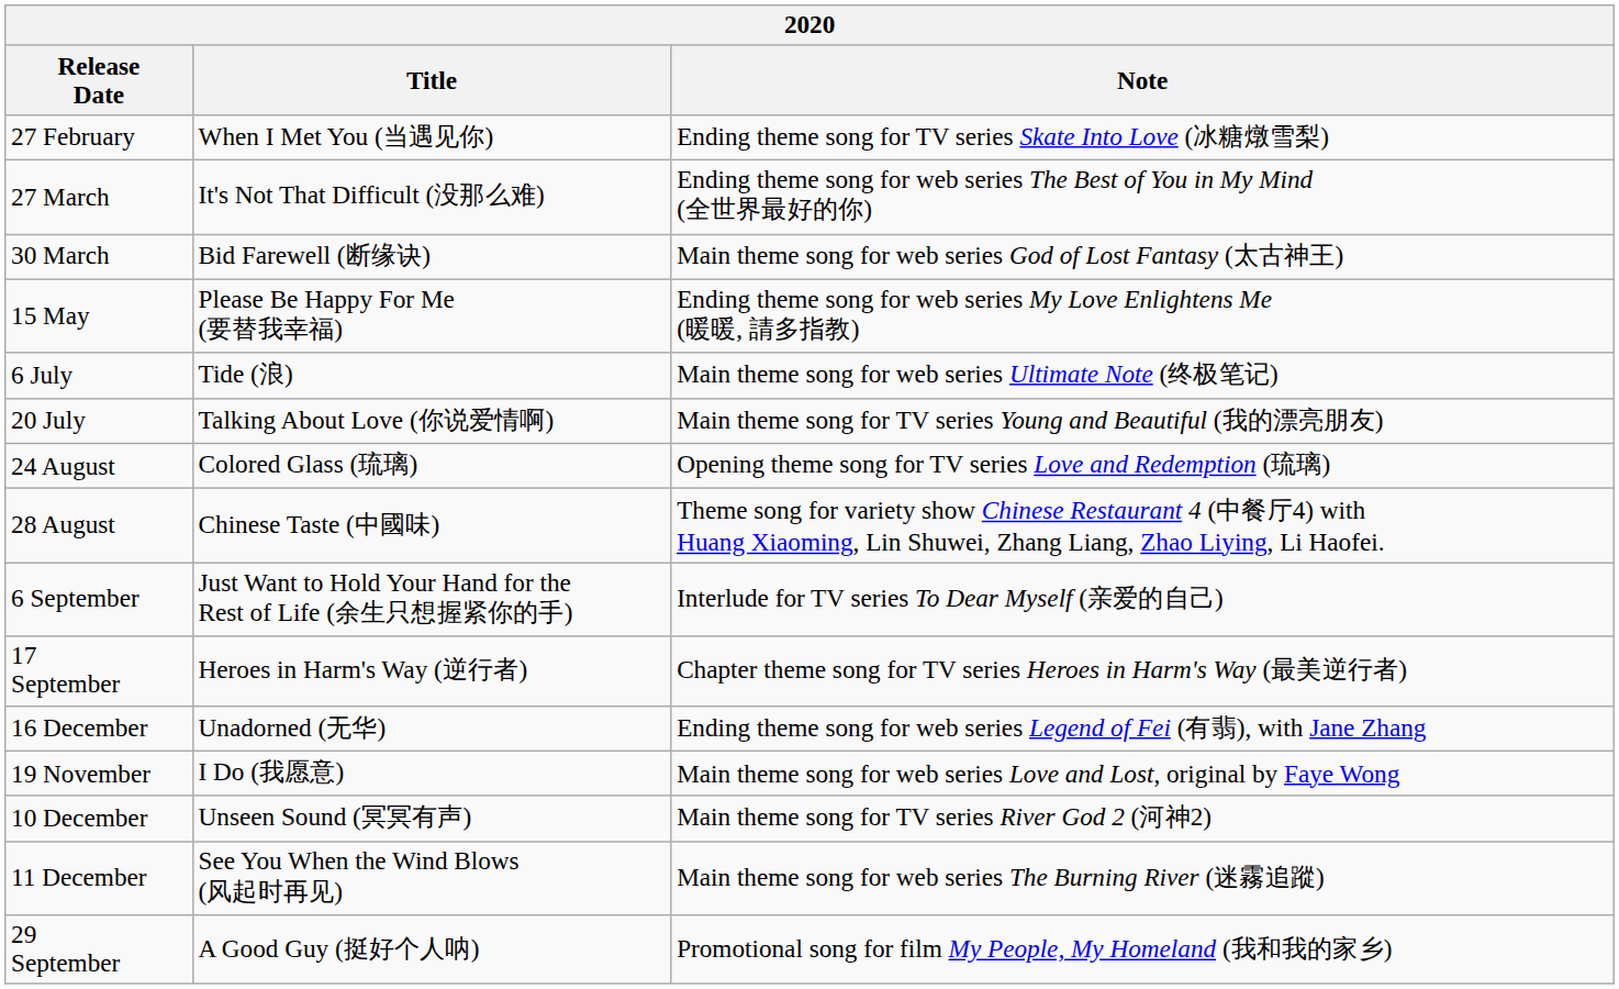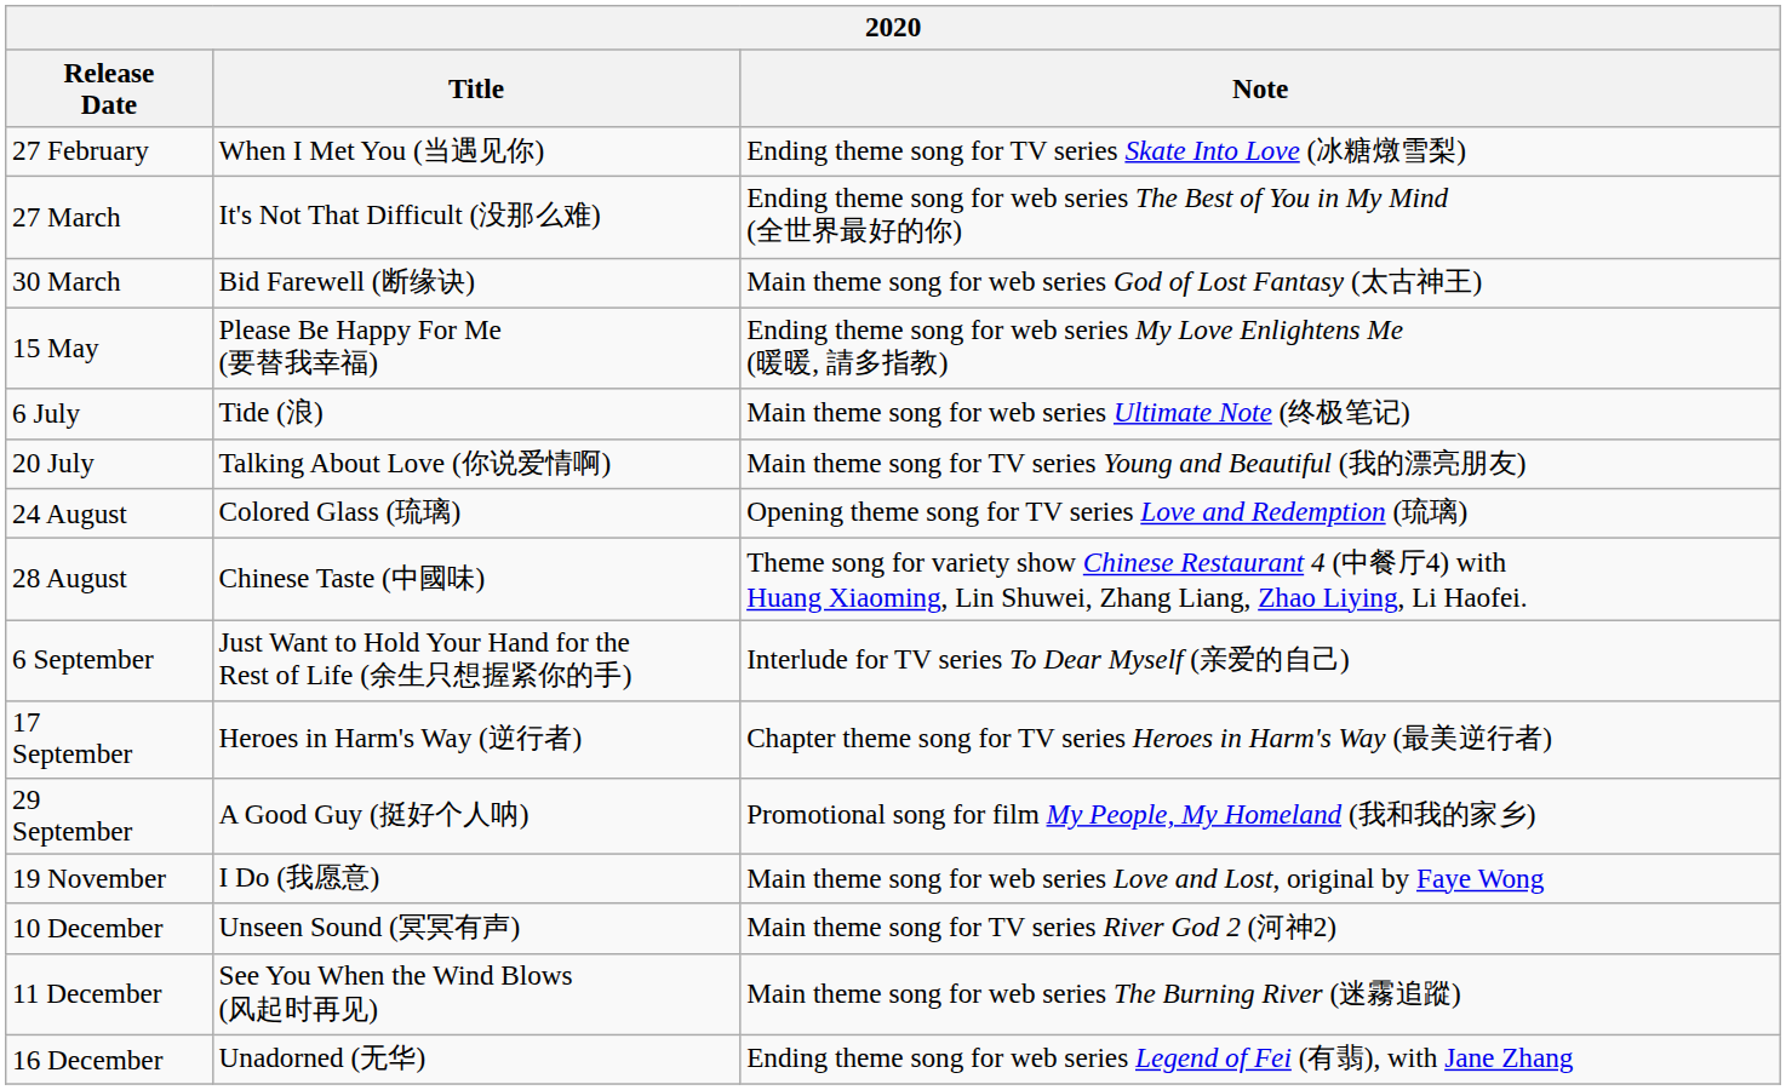rows swapped: 29 September <-> 16 December
